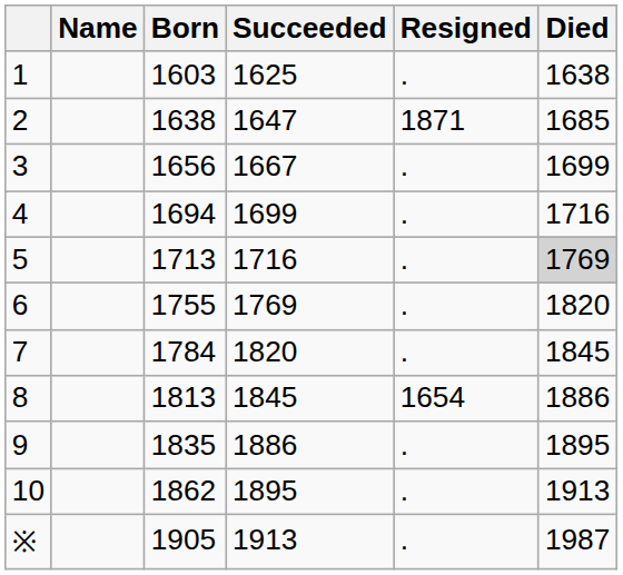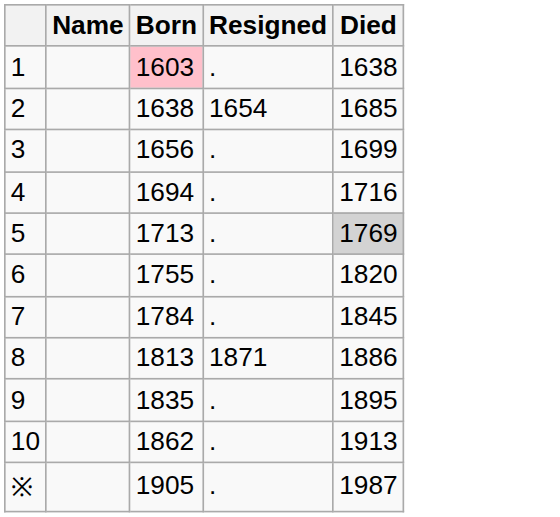- column: Succeeded | 1625 | 1647 | 1667 | 1699 | 1716 | 1769 | 1820 | 1845 | 1886 | 1895 | 1913
1 | Born: no background -> pink background
2 | Resigned: 1871 -> 1654
8 | Resigned: 1654 -> 1871
